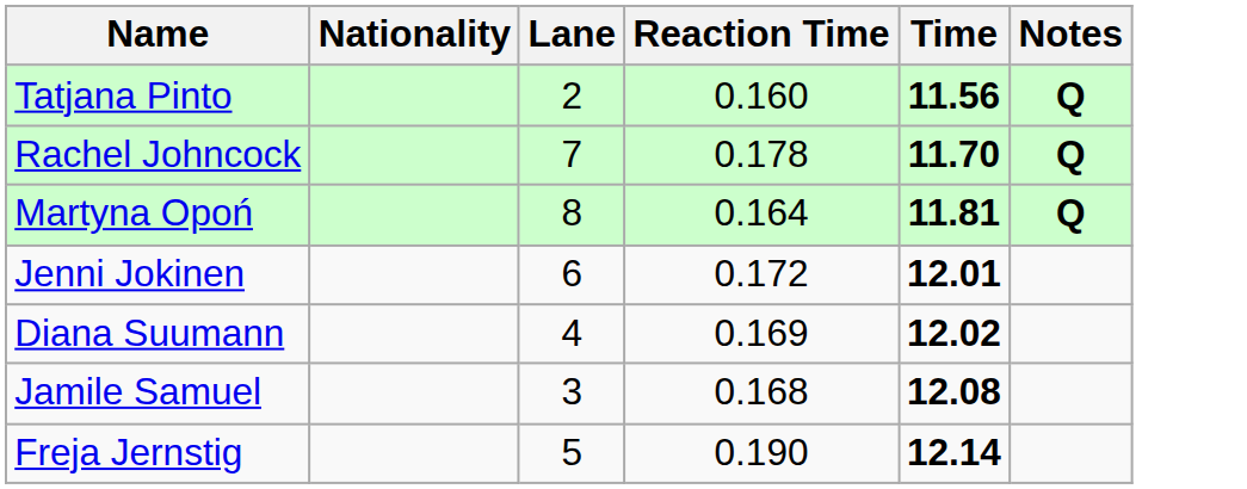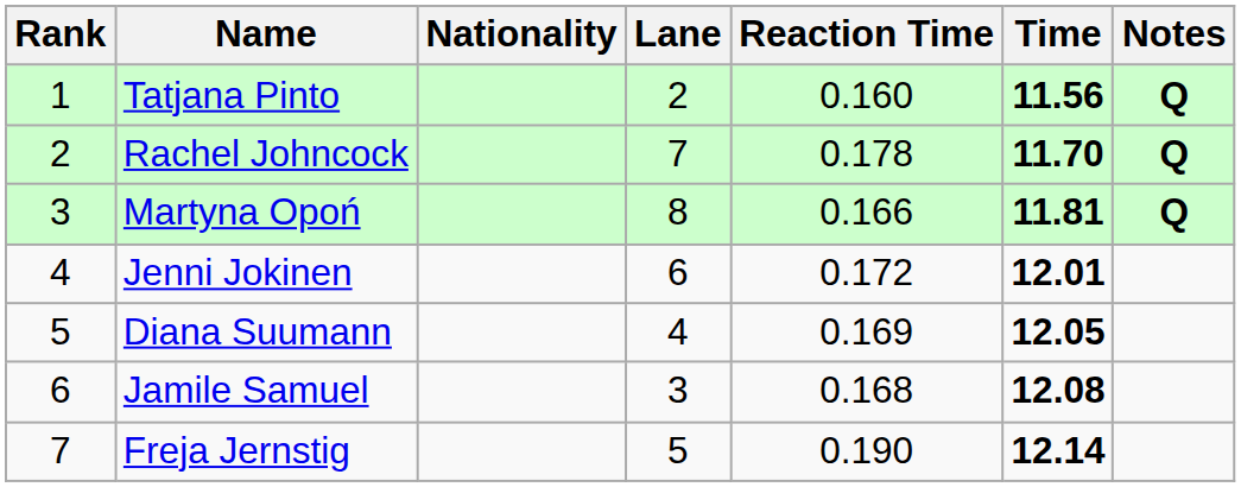+ column: Rank | 1 | 2 | 3 | 4 | 5 | 6 | 7
Martyna Opoń | Reaction Time: 0.164 -> 0.166
Diana Suumann | Time: 12.02 -> 12.05
